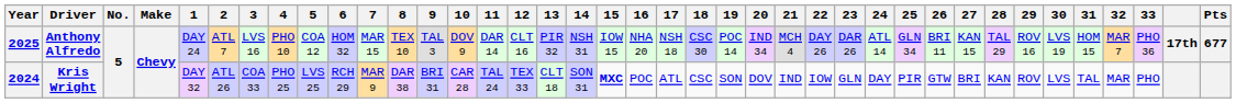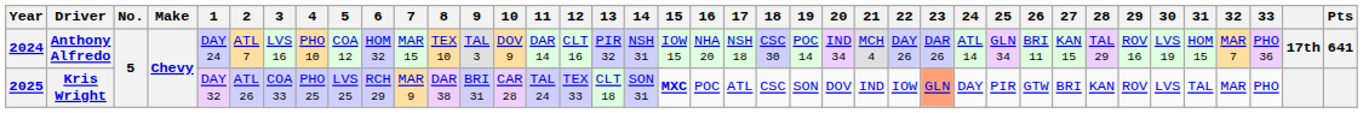Anthony Alfredo | Year: 2025 -> 2024
Anthony Alfredo | Pts: 677 -> 641
Kris Wright | Year: 2024 -> 2025
Kris Wright | 23: no background -> lightsalmon background
